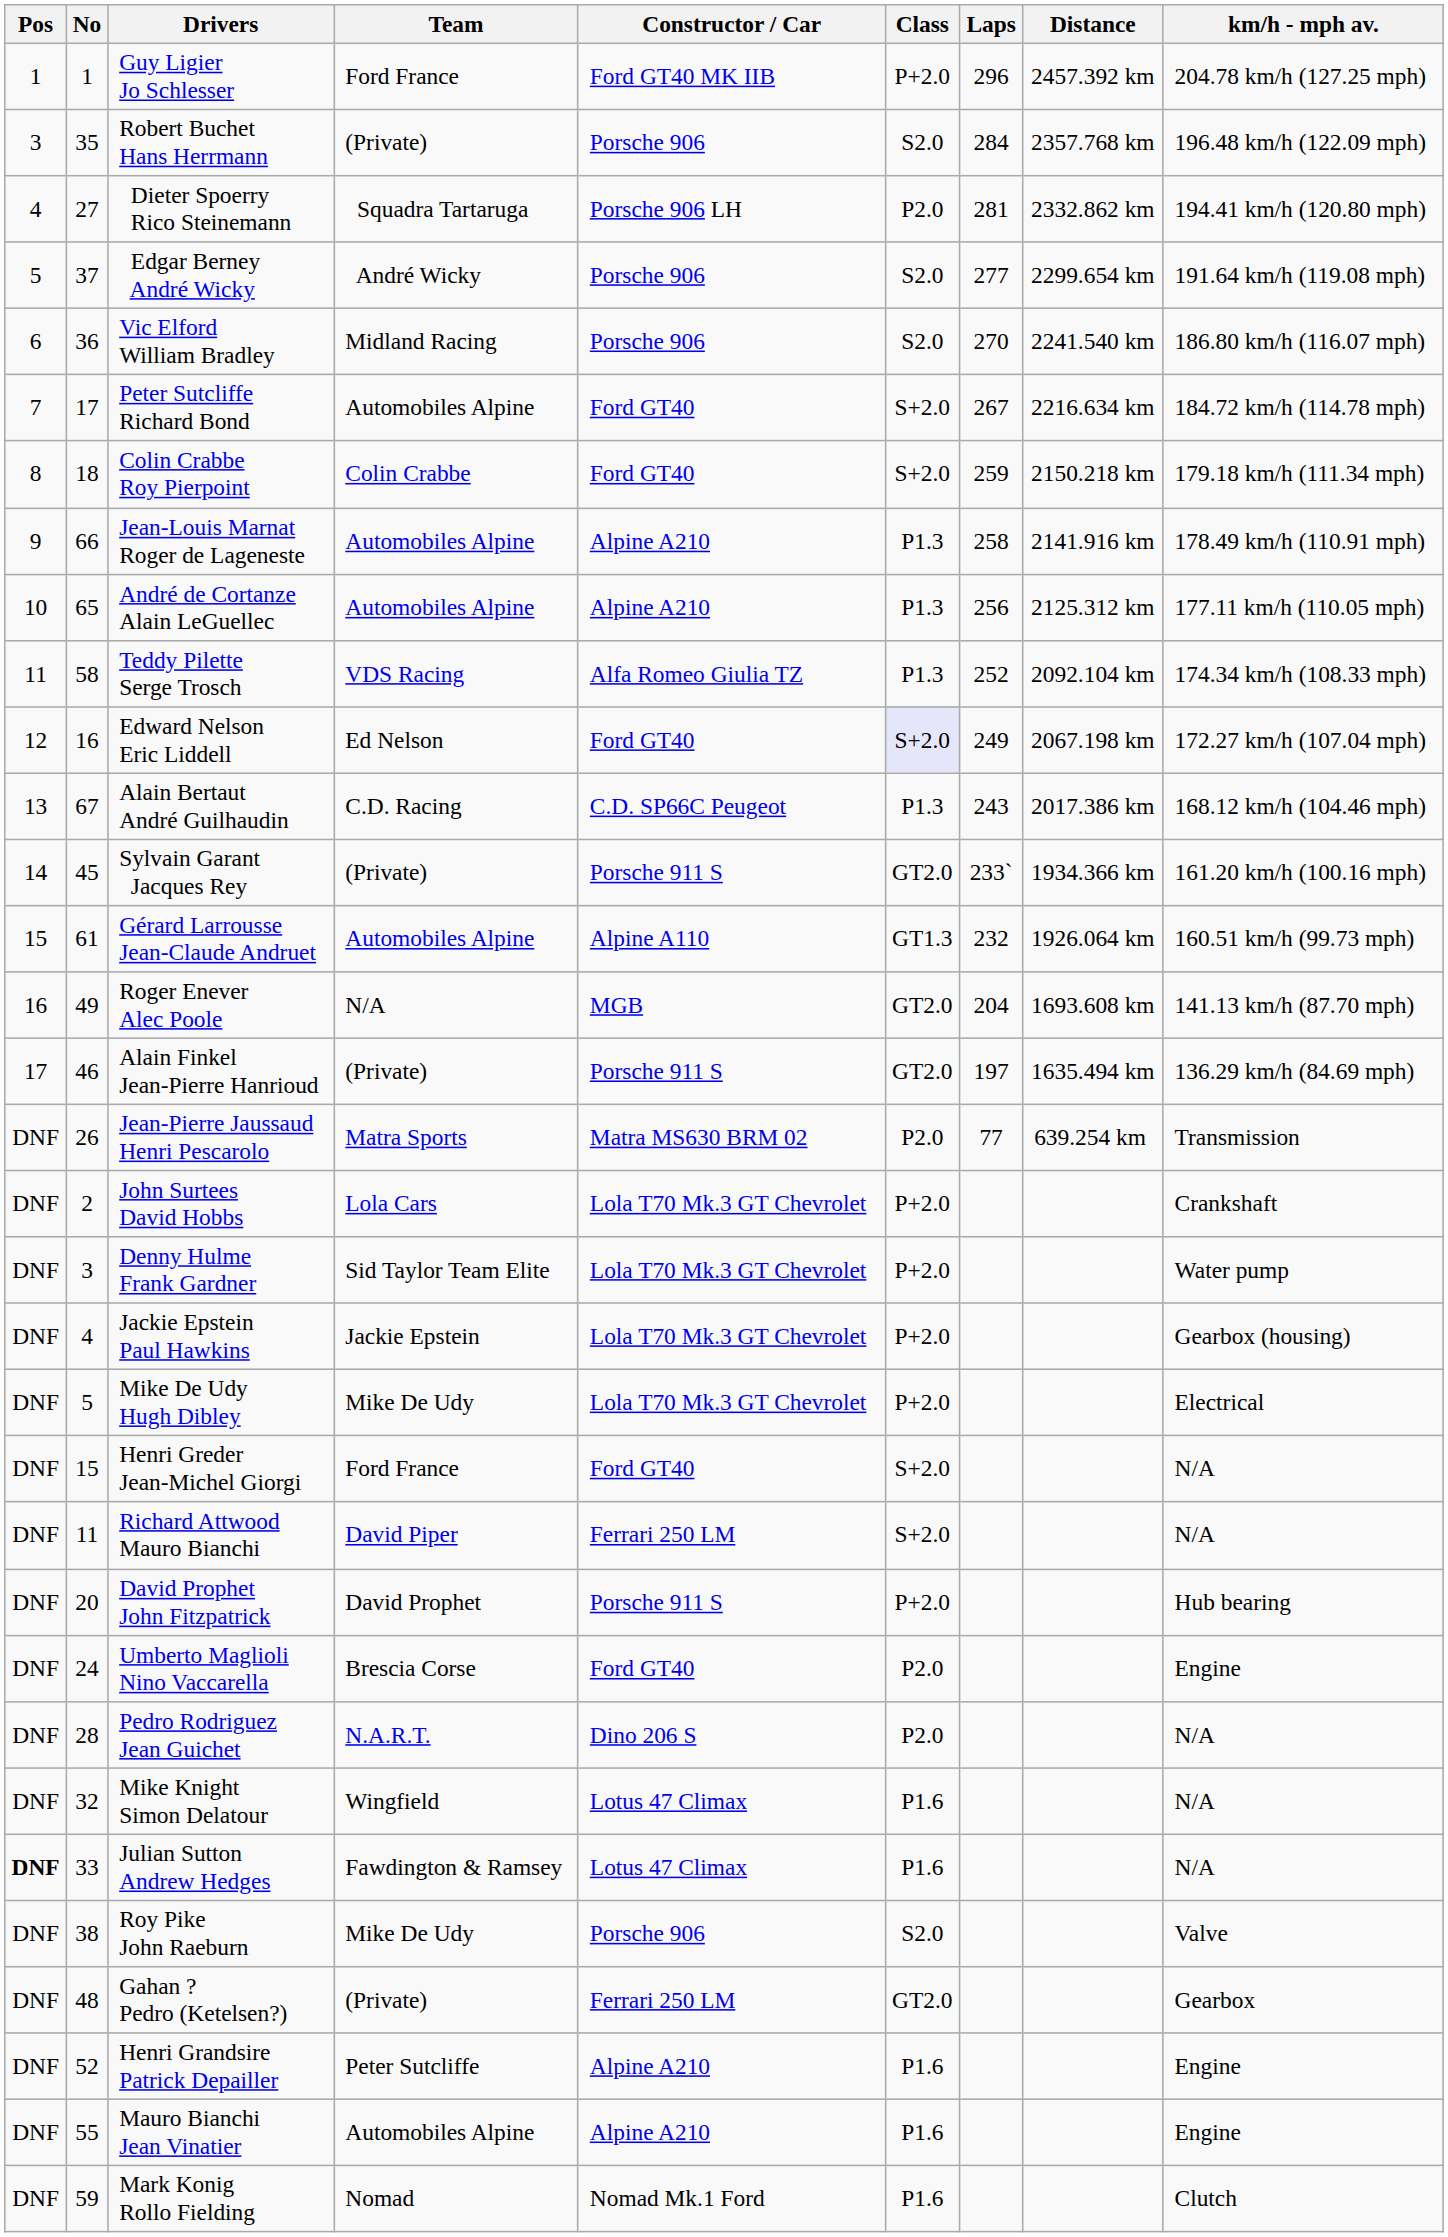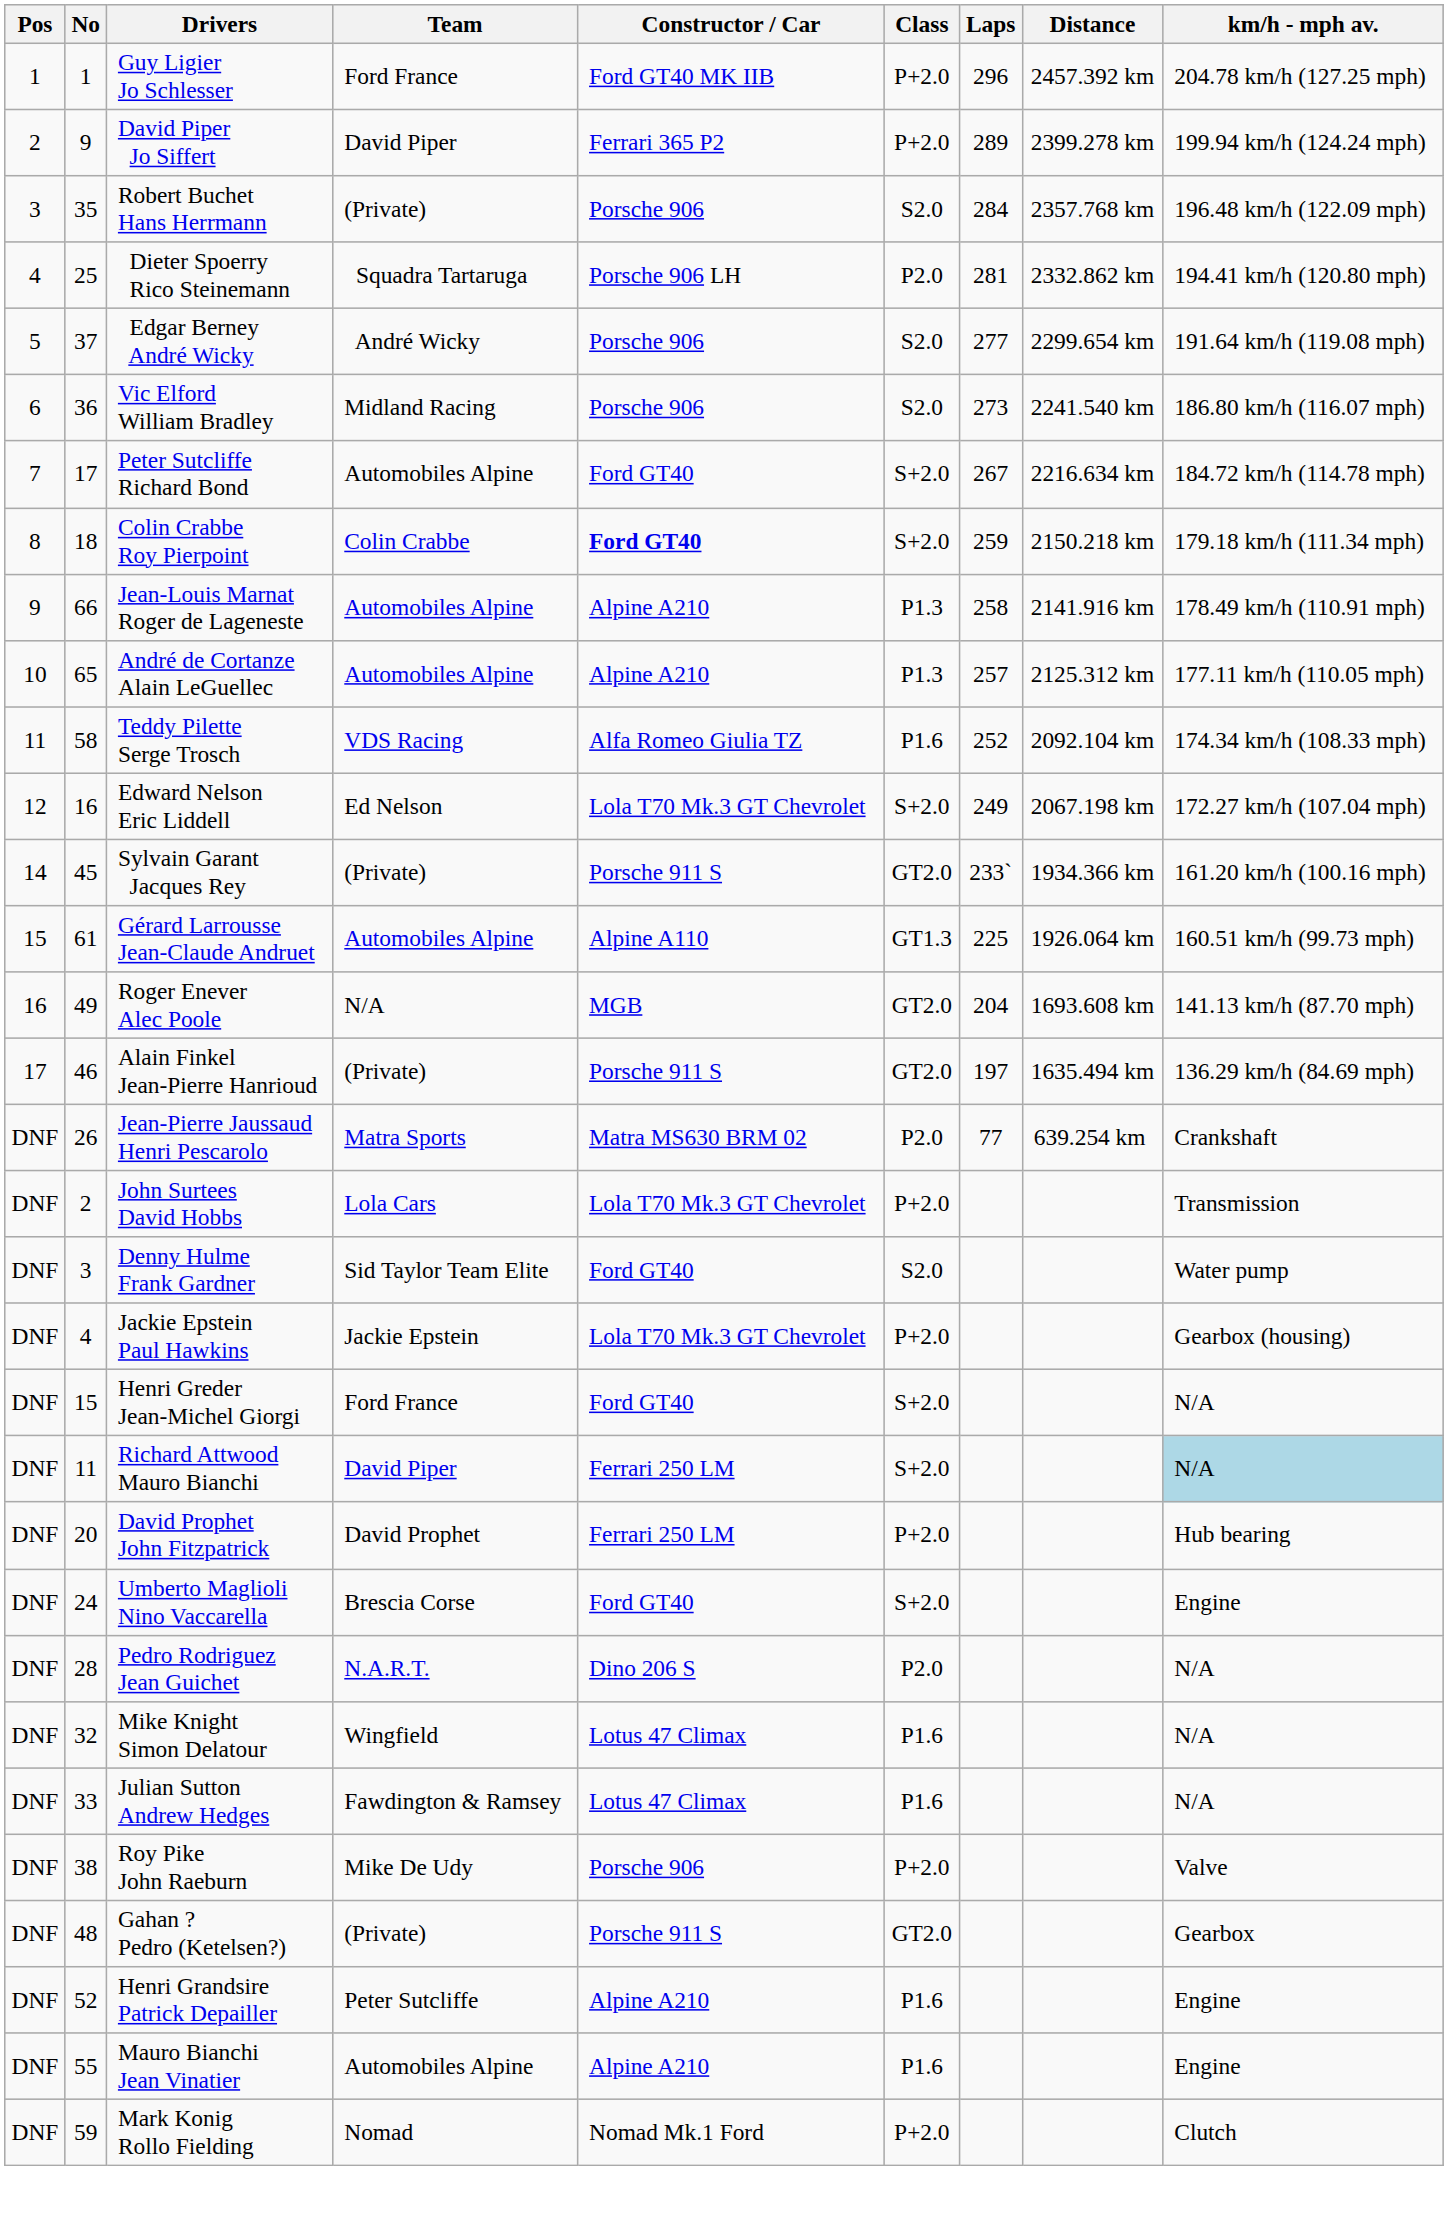+ row: 2 | 9 | David Piper Jo Siffert | David Piper | Ferrari 365 P2 | P+2.0 | 289 | 2399.278 km | 199.94 km/h (124.24 mph)
Dieter Spoerry Rico Steinemann | No: 27 -> 25
Vic Elford William Bradley | Laps: 270 -> 273
Colin Crabbe Roy Pierpoint | Constructor / Car: normal -> bold
André de Cortanze Alain LeGuellec | Laps: 256 -> 257
Teddy Pilette Serge Trosch | Class: P1.3 -> P1.6
Edward Nelson Eric Liddell | Constructor / Car: Ford GT40 -> Lola T70 Mk.3 GT Chevrolet
Edward Nelson Eric Liddell | Class: lavender background -> no background
- row: 13 | 67 | Alain Bertaut André Guilhaudin | C.D. Racing | C.D. SP66C Peugeot | P1.3 | 243 | 2017.386 km | 168.12 km/h (104.46 mph)
Gérard Larrousse Jean-Claude Andruet | Laps: 232 -> 225
Jean-Pierre Jaussaud Henri Pescarolo | km/h - mph av.: Transmission -> Crankshaft
John Surtees David Hobbs | km/h - mph av.: Crankshaft -> Transmission
Denny Hulme Frank Gardner | Constructor / Car: Lola T70 Mk.3 GT Chevrolet -> Ford GT40
Denny Hulme Frank Gardner | Class: P+2.0 -> S2.0
- row: DNF | 5 | Mike De Udy Hugh Dibley | Mike De Udy | Lola T70 Mk.3 GT Chevrolet | P+2.0 | Electrical
Richard Attwood Mauro Bianchi | km/h - mph av.: no background -> lightblue background
David Prophet John Fitzpatrick | Constructor / Car: Porsche 911 S -> Ferrari 250 LM
Umberto Maglioli Nino Vaccarella | Class: P2.0 -> S+2.0
Julian Sutton Andrew Hedges | Pos: bold -> normal
Roy Pike John Raeburn | Class: S2.0 -> P+2.0
Gahan ? Pedro (Ketelsen?) | Constructor / Car: Ferrari 250 LM -> Porsche 911 S
Mark Konig Rollo Fielding | Class: P1.6 -> P+2.0
